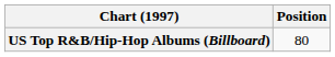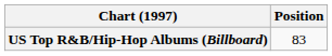US Top R&B/Hip-Hop Albums (Billboard) | Position: 80 -> 83
